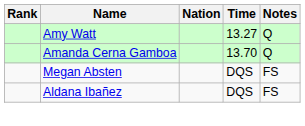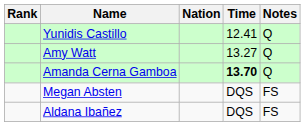+ row: Yunidis Castillo | 12.41 | Q
Amanda Cerna Gamboa | Time: normal -> bold
